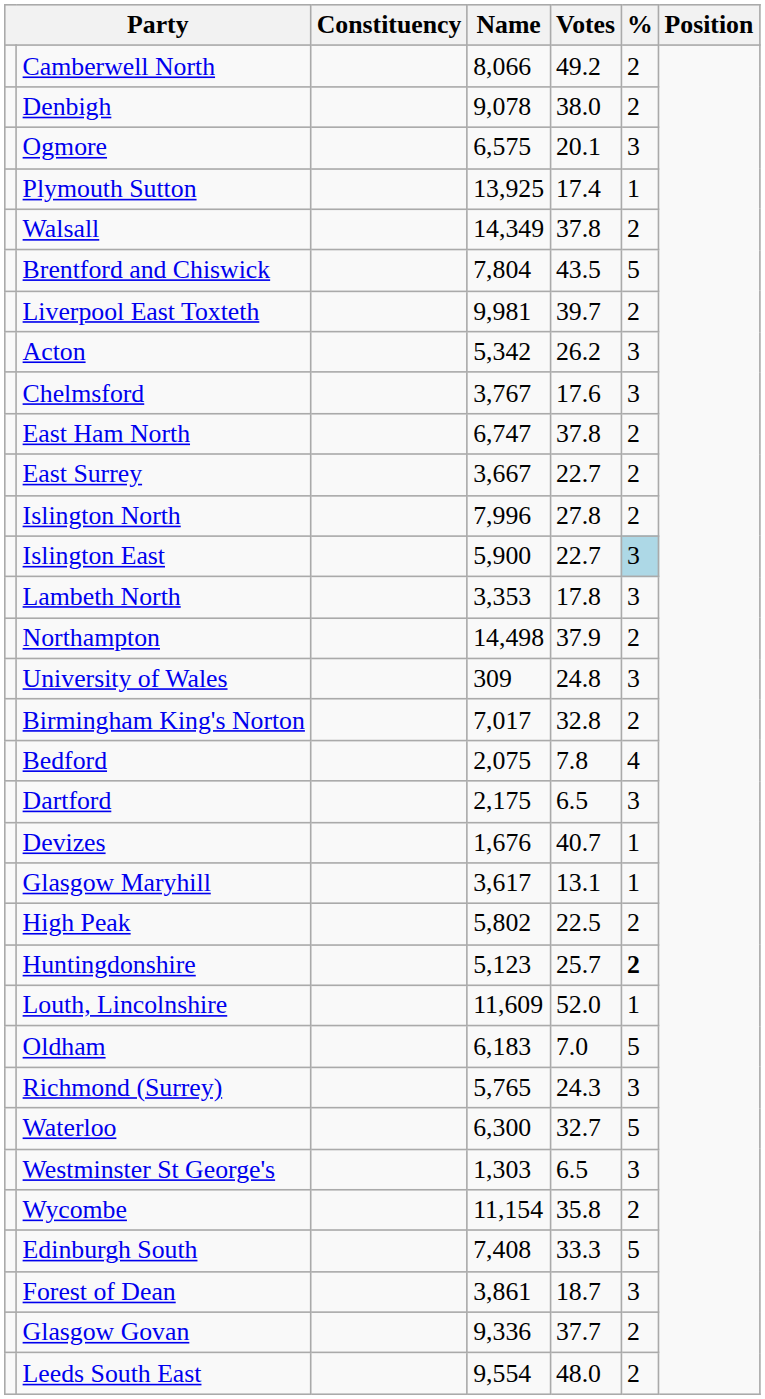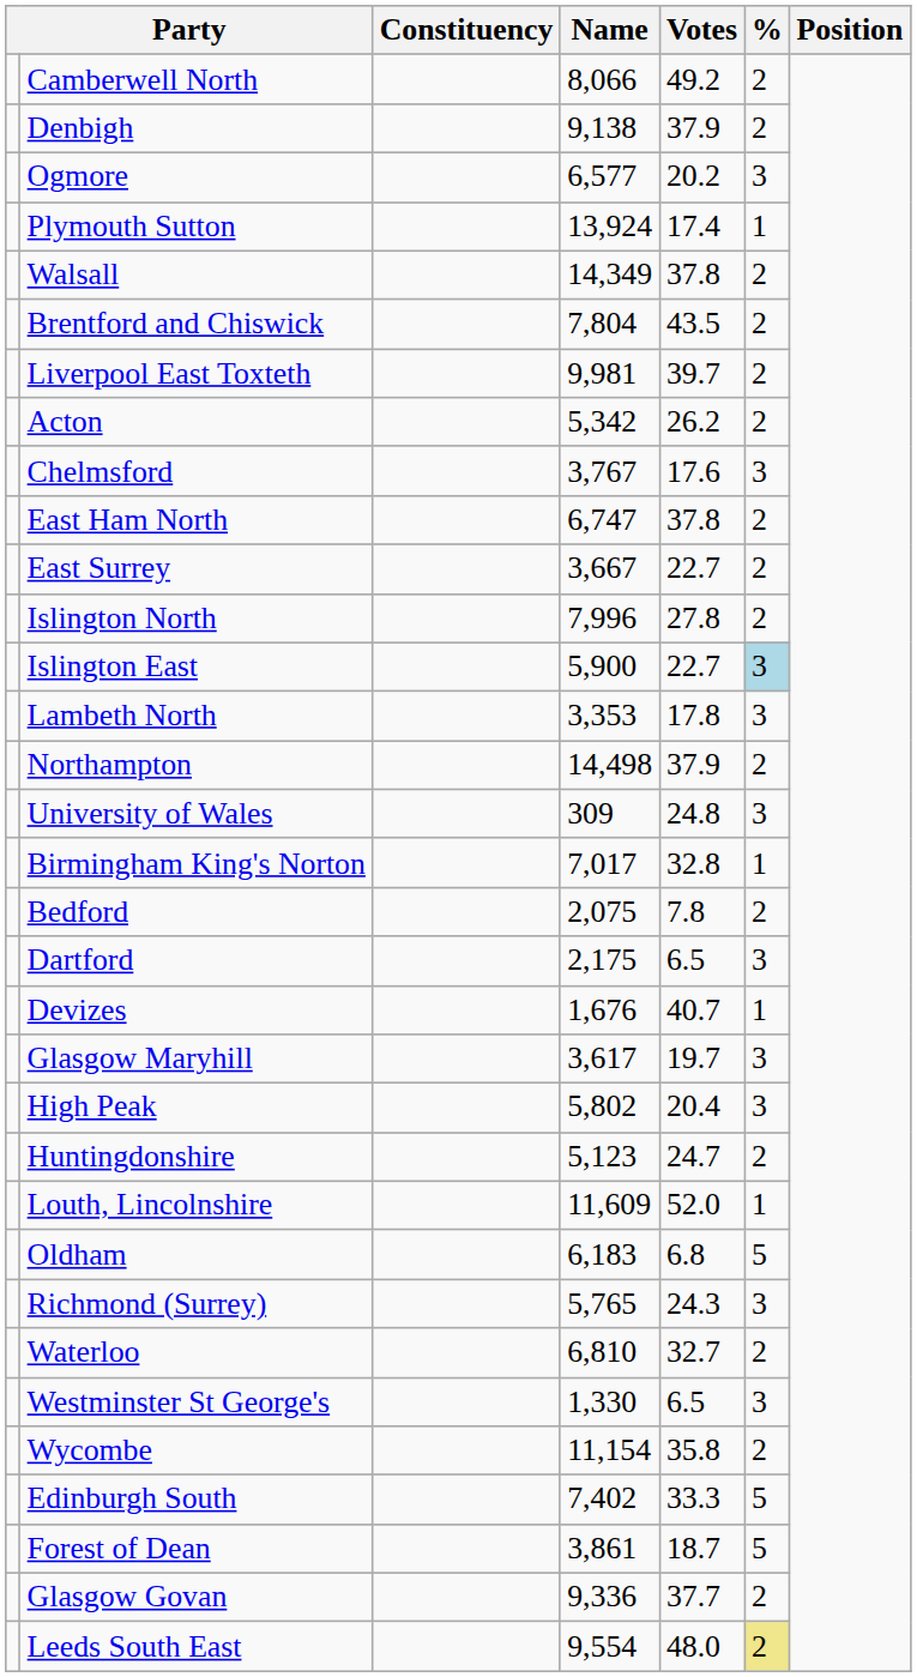Denbigh | Name: 9,078 -> 9,138
Denbigh | Votes: 38.0 -> 37.9
Ogmore | Name: 6,575 -> 6,577
Ogmore | Votes: 20.1 -> 20.2
Plymouth Sutton | Name: 13,925 -> 13,924
Brentford and Chiswick | %: 5 -> 2
Acton | %: 3 -> 2
Birmingham King's Norton | %: 2 -> 1
Bedford | %: 4 -> 2
Glasgow Maryhill | Votes: 13.1 -> 19.7
Glasgow Maryhill | %: 1 -> 3
High Peak | Votes: 22.5 -> 20.4
High Peak | %: 2 -> 3
Huntingdonshire | Votes: 25.7 -> 24.7
Huntingdonshire | %: bold -> normal
Oldham | Votes: 7.0 -> 6.8
Waterloo | Name: 6,300 -> 6,810
Waterloo | %: 5 -> 2
Westminster St George's | Name: 1,303 -> 1,330
Edinburgh South | Name: 7,408 -> 7,402
Forest of Dean | %: 3 -> 5
Leeds South East | %: no background -> khaki background
